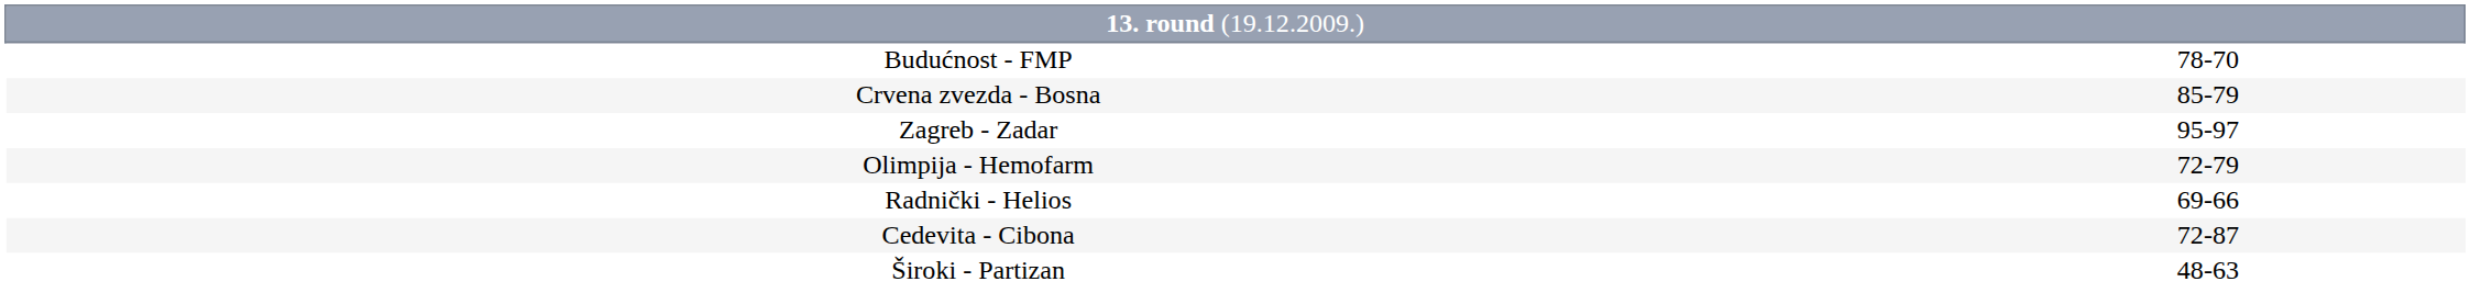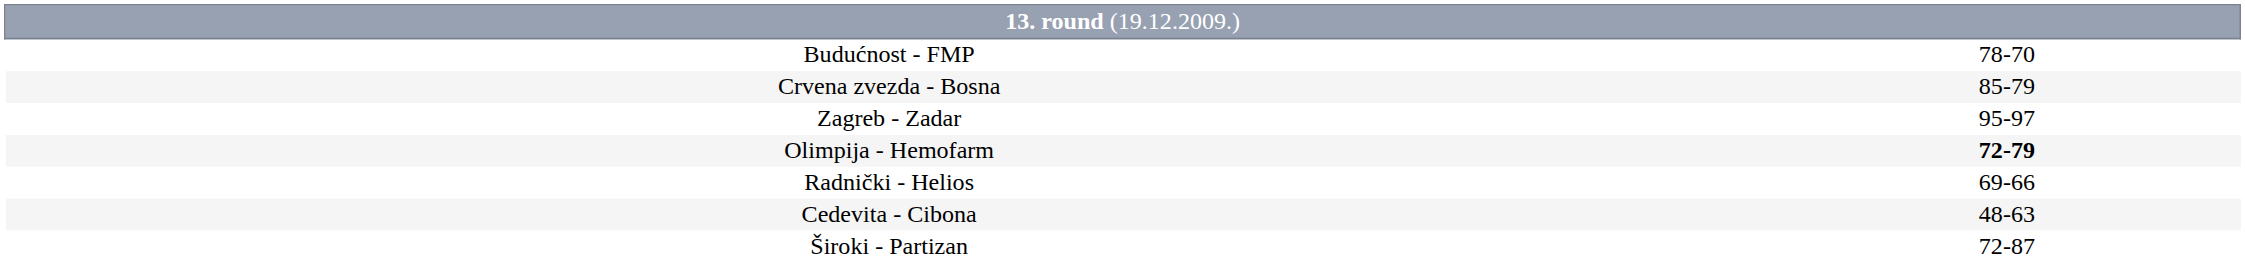Olimpija - Hemofarm | column 2: normal -> bold
Cedevita - Cibona | column 2: 72-87 -> 48-63
Široki - Partizan | column 2: 48-63 -> 72-87
